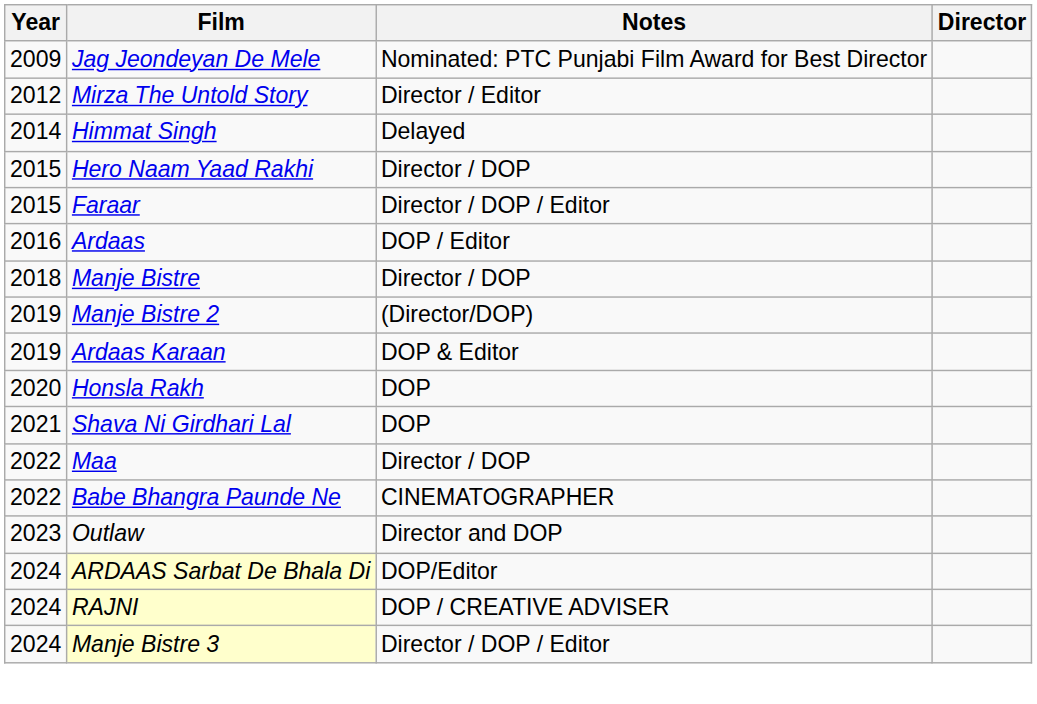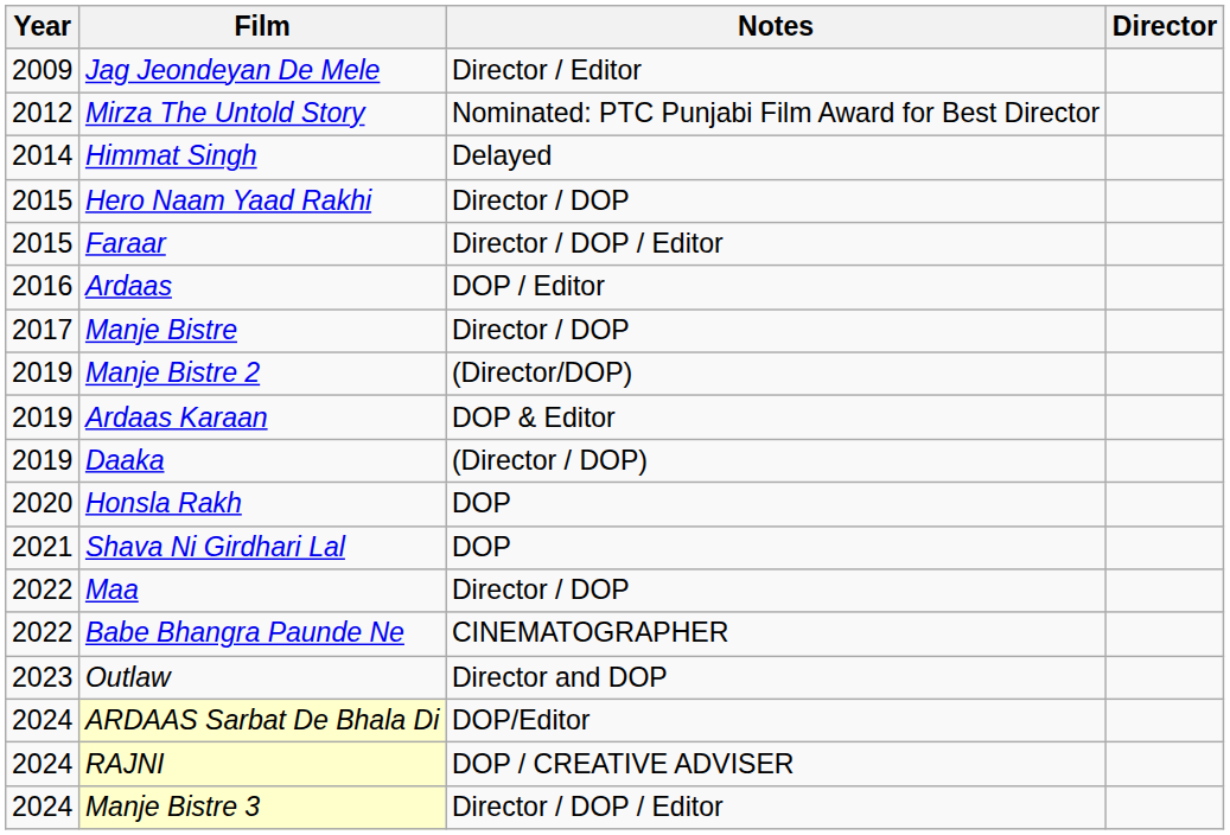Jag Jeondeyan De Mele | Notes: Nominated: PTC Punjabi Film Award for Best Director -> Director / Editor
Mirza The Untold Story | Notes: Director / Editor -> Nominated: PTC Punjabi Film Award for Best Director
Manje Bistre | Year: 2018 -> 2017
+ row: 2019 | Daaka | (Director / DOP)
